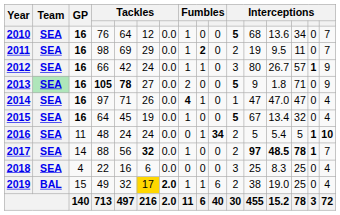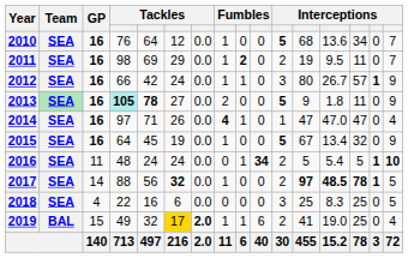2013 | column 4: no background -> paleturquoise background
2013 | column 14: 71 -> 11
2015 | column 16: 4 -> 9
2017 | column 16: 7 -> 5
2018 | column 16: 4 -> 5
2019 | column 12: 38 -> 41
